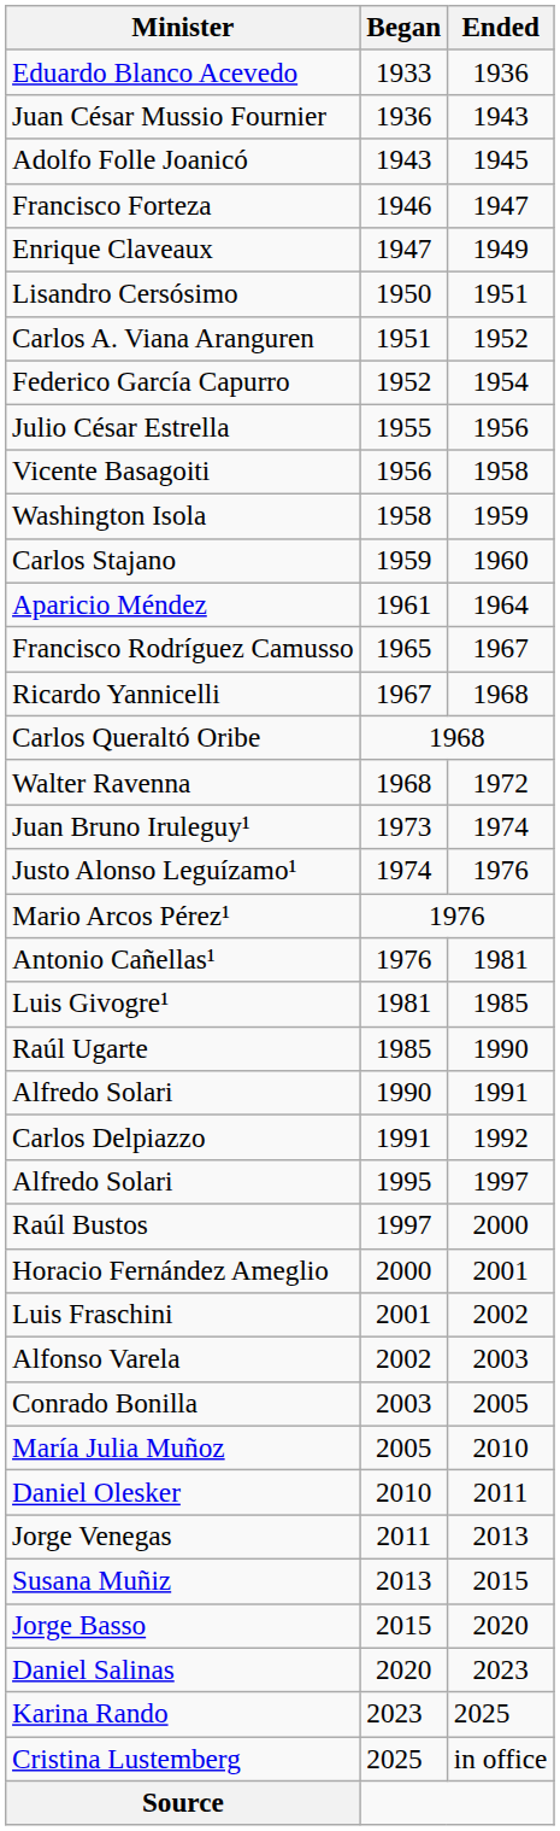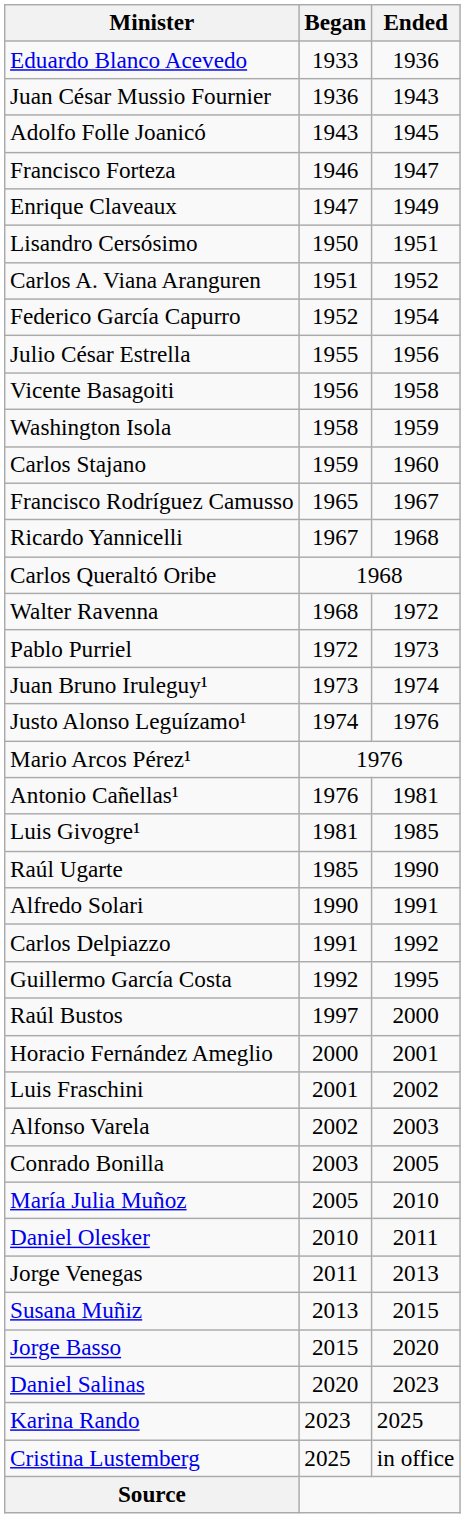- row: Aparicio Méndez | 1961 | 1964
+ row: Pablo Purriel | 1972 | 1973
+ row: Guillermo García Costa | 1992 | 1995
- row: Alfredo Solari | 1995 | 1997
